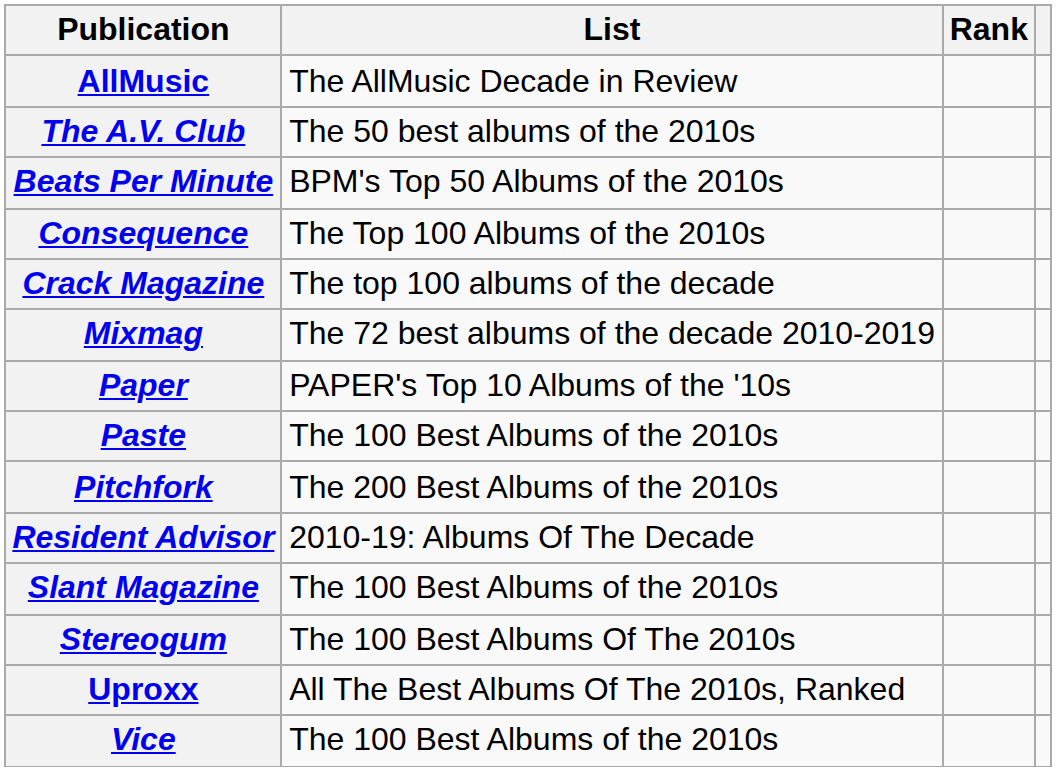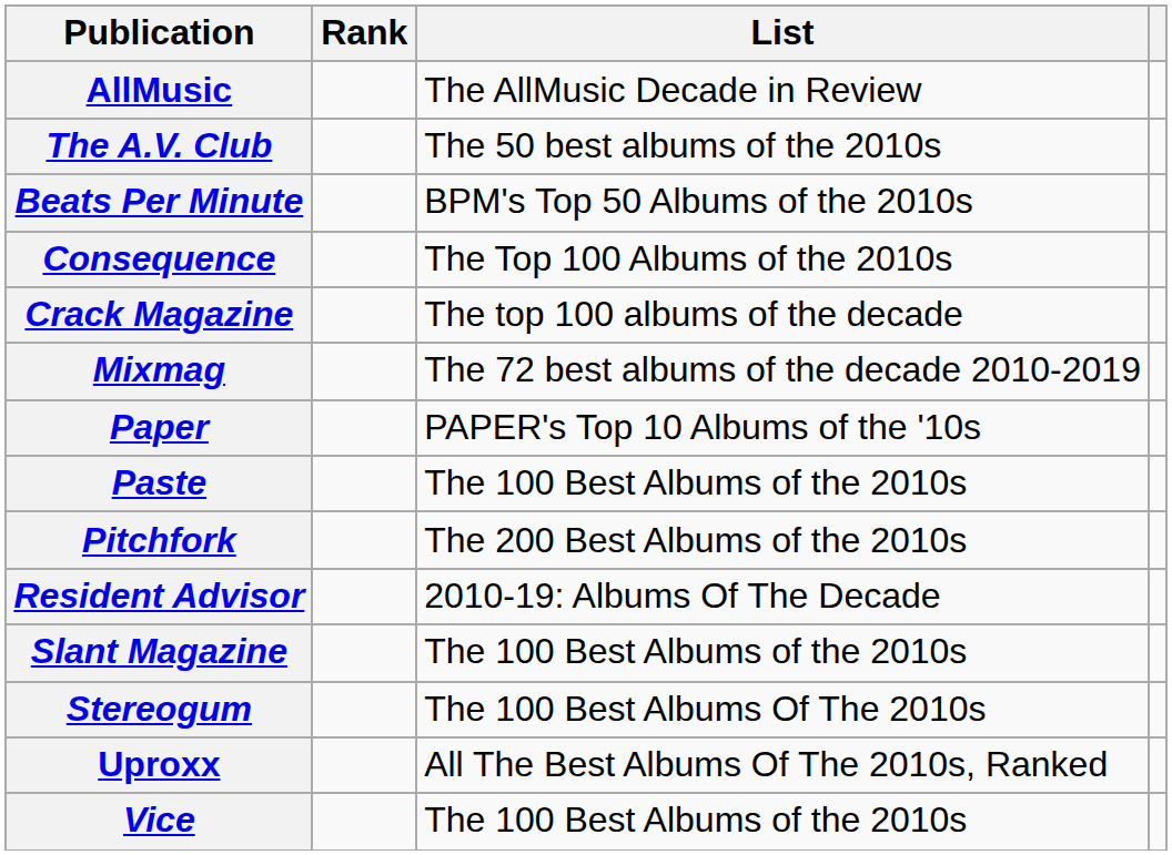columns swapped: List <-> Rank
